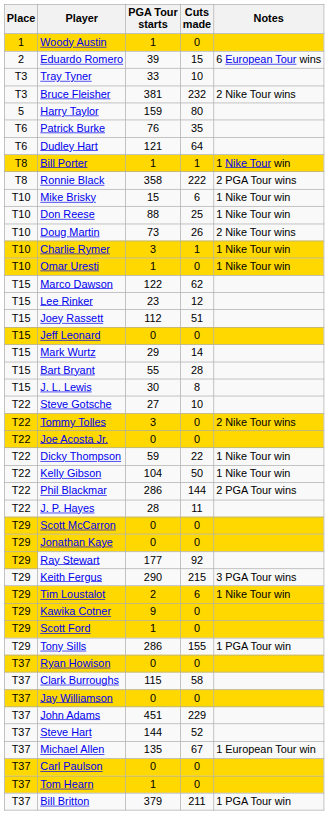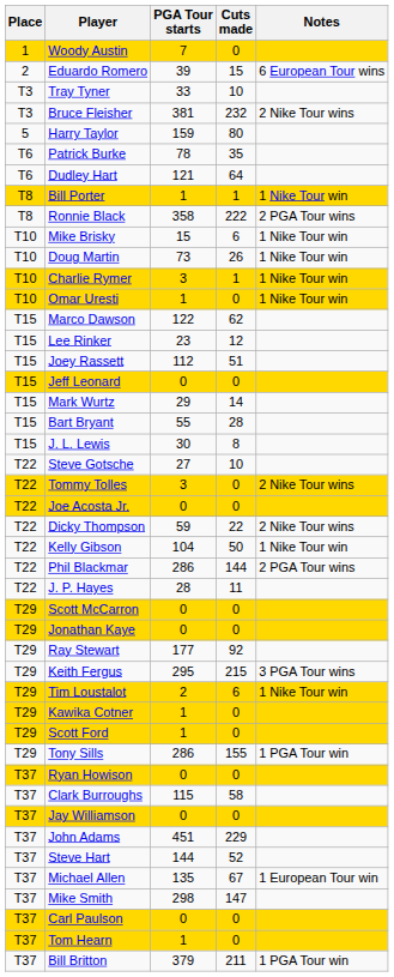Woody Austin | PGA Tour starts: 1 -> 7
Patrick Burke | PGA Tour starts: 76 -> 78
- row: T10 | Don Reese | 88 | 25 | 1 Nike Tour win
Doug Martin | Notes: 2 Nike Tour wins -> 1 Nike Tour win
Dicky Thompson | Notes: 1 Nike Tour win -> 2 Nike Tour wins
Ray Stewart | Place: gold background -> no background
Keith Fergus | PGA Tour starts: 290 -> 295
Kawika Cotner | PGA Tour starts: 9 -> 1
+ row: T37 | Mike Smith | 298 | 147
